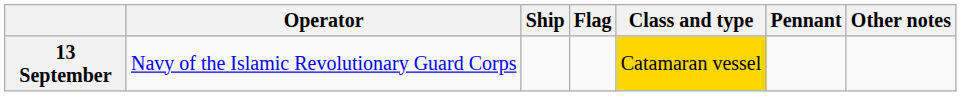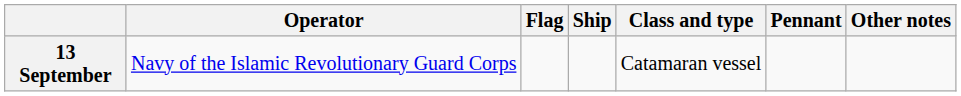columns swapped: Ship <-> Flag
13 September | Class and type: gold background -> no background
